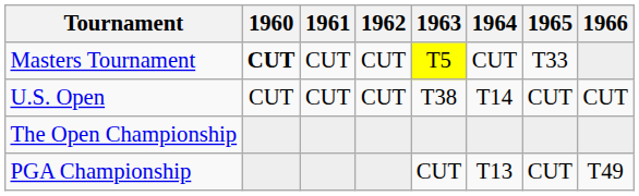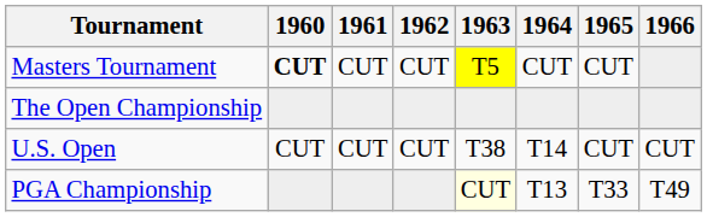Masters Tournament | 1965: T33 -> CUT
rows swapped: U.S. Open <-> The Open Championship
PGA Championship | 1963: no background -> lightyellow background
PGA Championship | 1965: CUT -> T33
